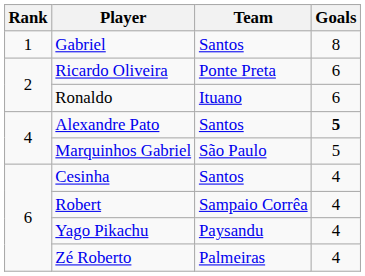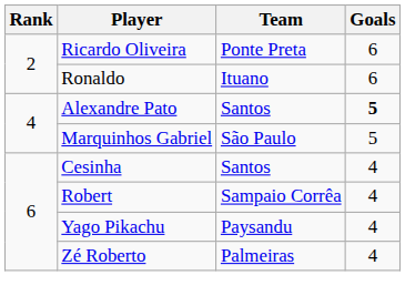- row: 1 | Gabriel | Santos | 8
